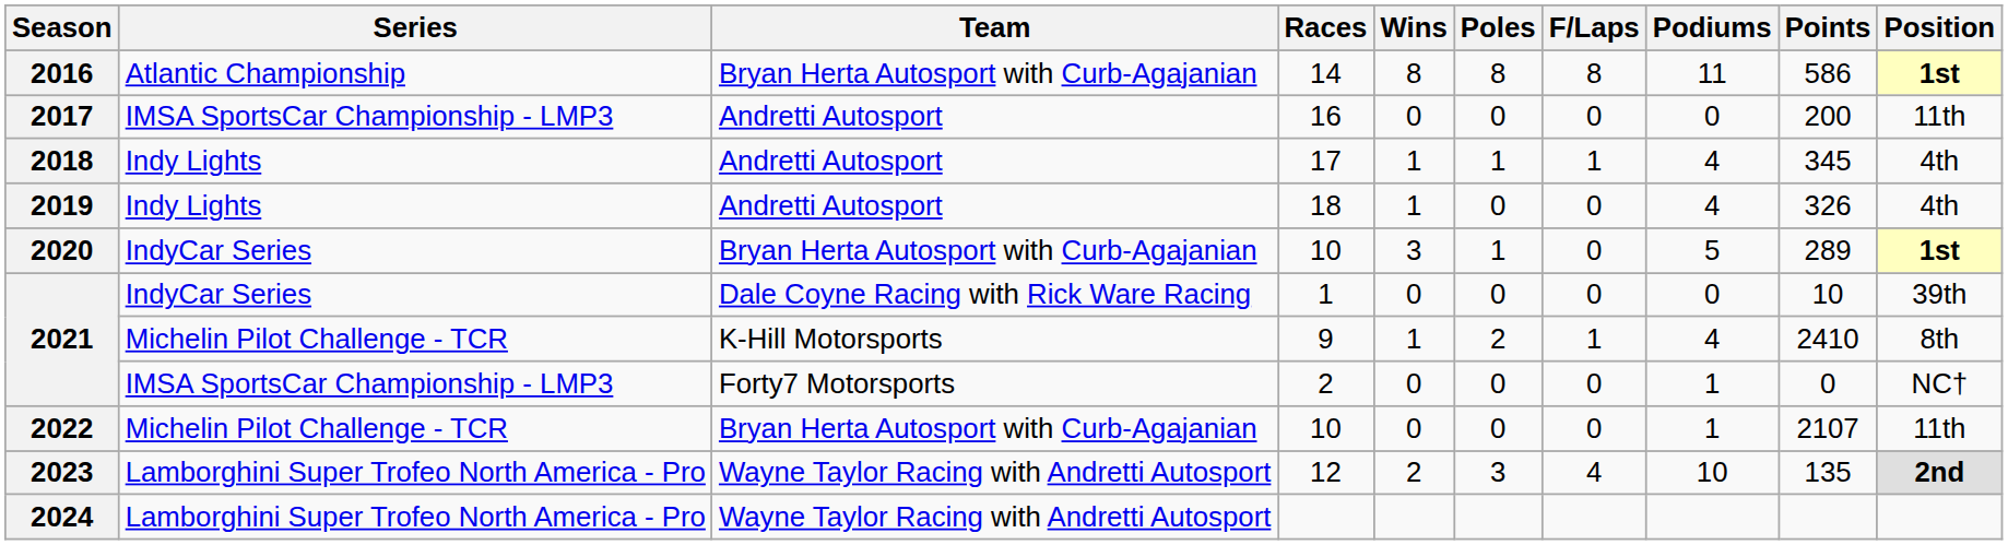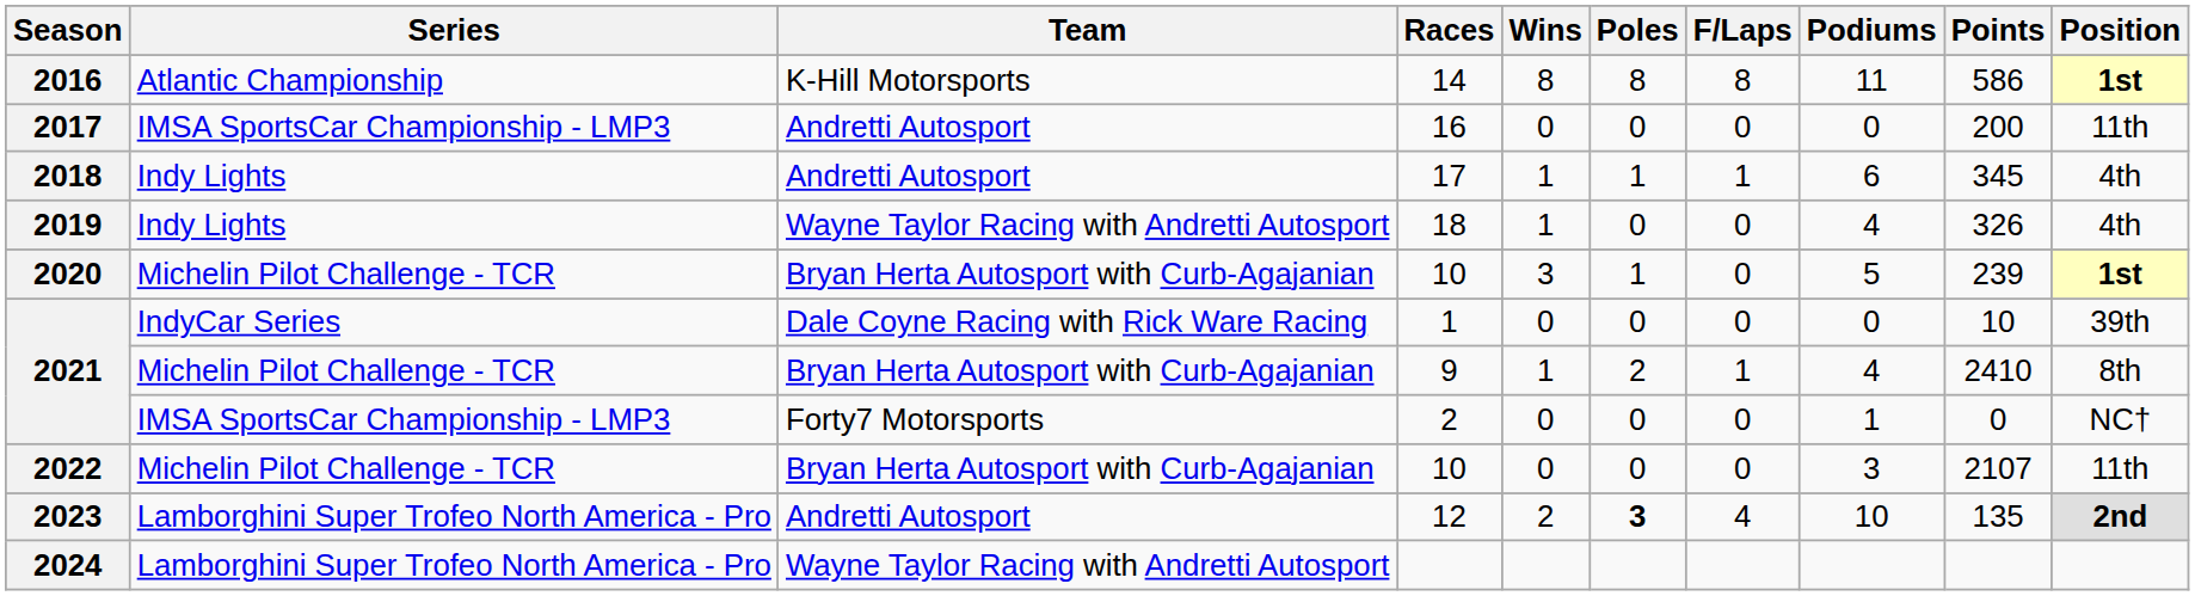14 | Team: Bryan Herta Autosport with Curb-Agajanian -> K-Hill Motorsports
17 | Podiums: 4 -> 6
18 | Team: Andretti Autosport -> Wayne Taylor Racing with Andretti Autosport
2020 / 10 | Series: IndyCar Series -> Michelin Pilot Challenge - TCR
2020 / 10 | Points: 289 -> 239
9 | Team: K-Hill Motorsports -> Bryan Herta Autosport with Curb-Agajanian
2022 / 10 | Podiums: 1 -> 3
12 | Team: Wayne Taylor Racing with Andretti Autosport -> Andretti Autosport
12 | Poles: normal -> bold
